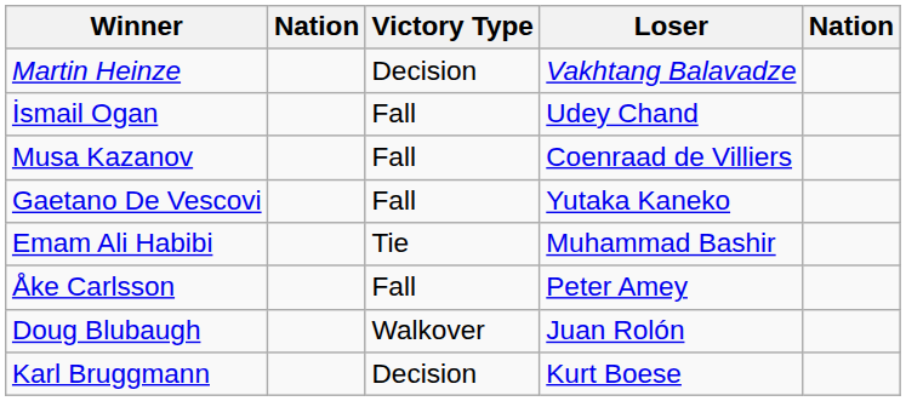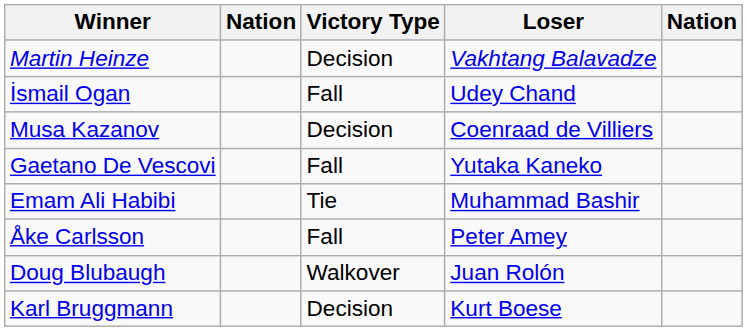Musa Kazanov | Victory Type: Fall -> Decision
